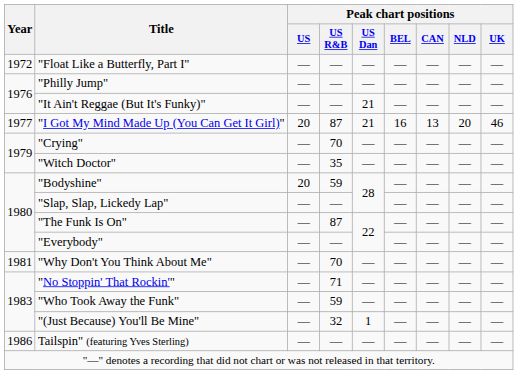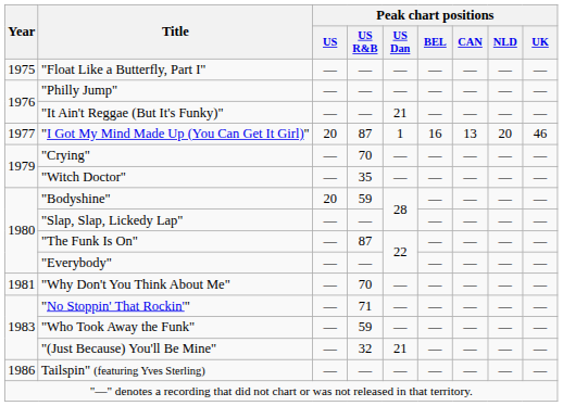"Float Like a Butterfly, Part I" | Year: 1972 -> 1975
"I Got My Mind Made Up (You Can Get It Girl)" | Peak chart positions / US Dan: 21 -> 1
"(Just Because) You'll Be Mine" | Peak chart positions / US Dan: 1 -> 21
